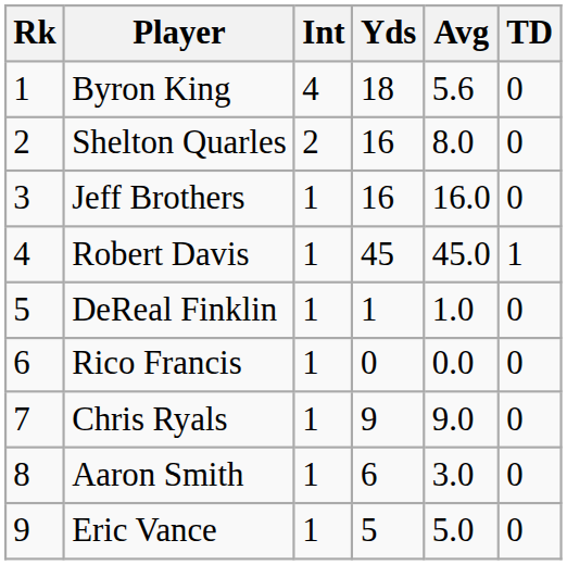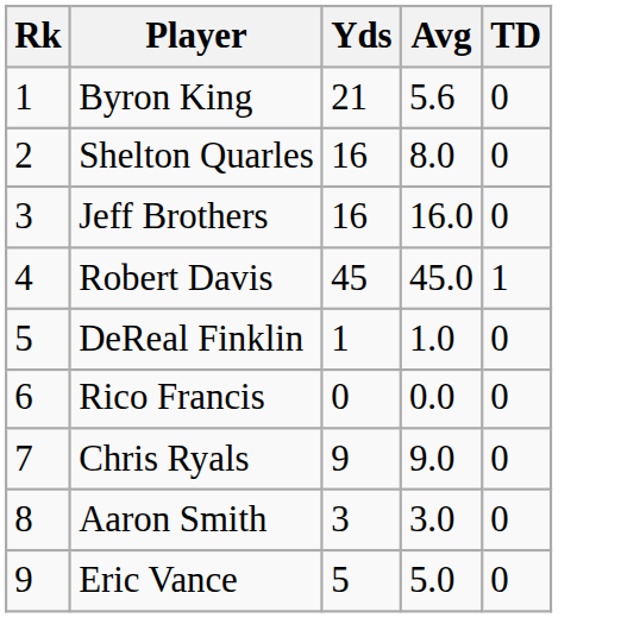- column: Int | 4 | 2 | 1 | 1 | 1 | 1 | 1 | 1 | 1
Byron King | Yds: 18 -> 21
Aaron Smith | Yds: 6 -> 3
